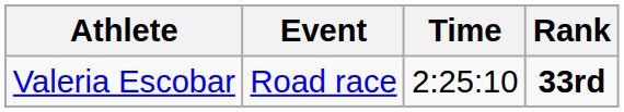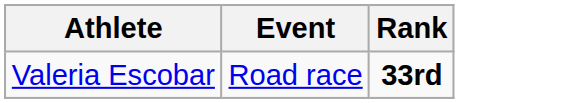- column: Time | 2:25:10
